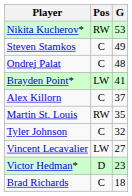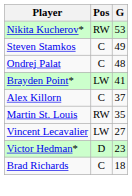- row: Tyler Johnson | C | 32
